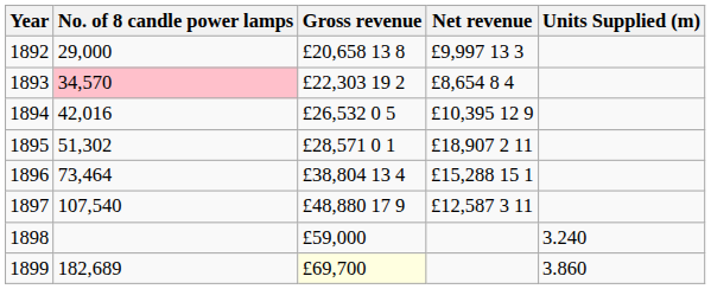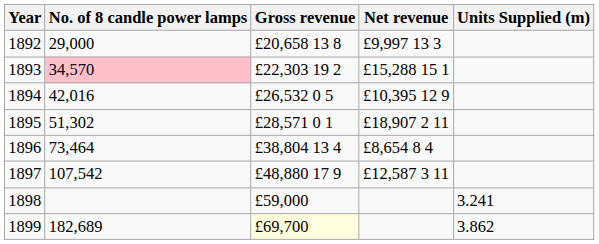1893 | Net revenue: £8,654 8 4 -> £15,288 15 1
1896 | Net revenue: £15,288 15 1 -> £8,654 8 4
1897 | No. of 8 candle power lamps: 107,540 -> 107,542
1898 | Units Supplied (m): 3.240 -> 3.241
1899 | Units Supplied (m): 3.860 -> 3.862
